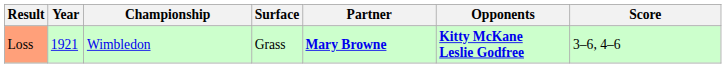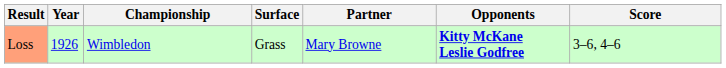Loss | Year: 1921 -> 1926
Loss | Partner: bold -> normal
